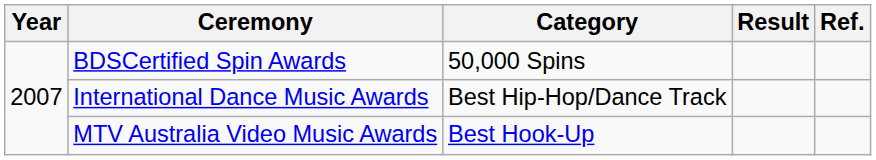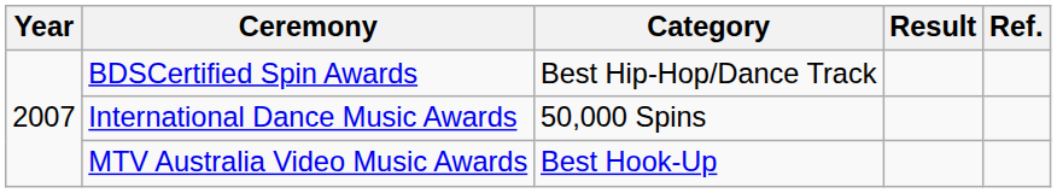BDSCertified Spin Awards | Category: 50,000 Spins -> Best Hip-Hop/Dance Track
International Dance Music Awards | Category: Best Hip-Hop/Dance Track -> 50,000 Spins
